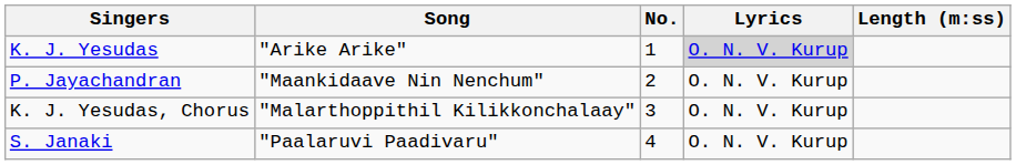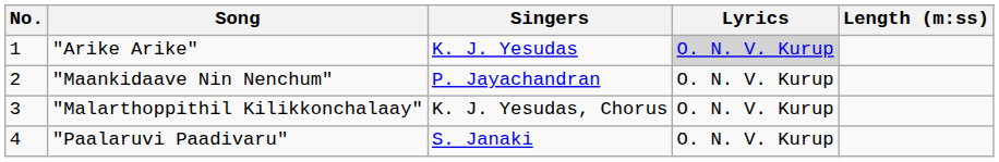columns swapped: No. <-> Singers
